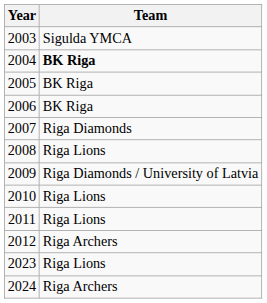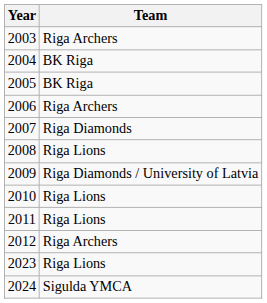2003 | Team: Sigulda YMCA -> Riga Archers
2004 | Team: bold -> normal
2006 | Team: BK Riga -> Riga Archers
2024 | Team: Riga Archers -> Sigulda YMCA
